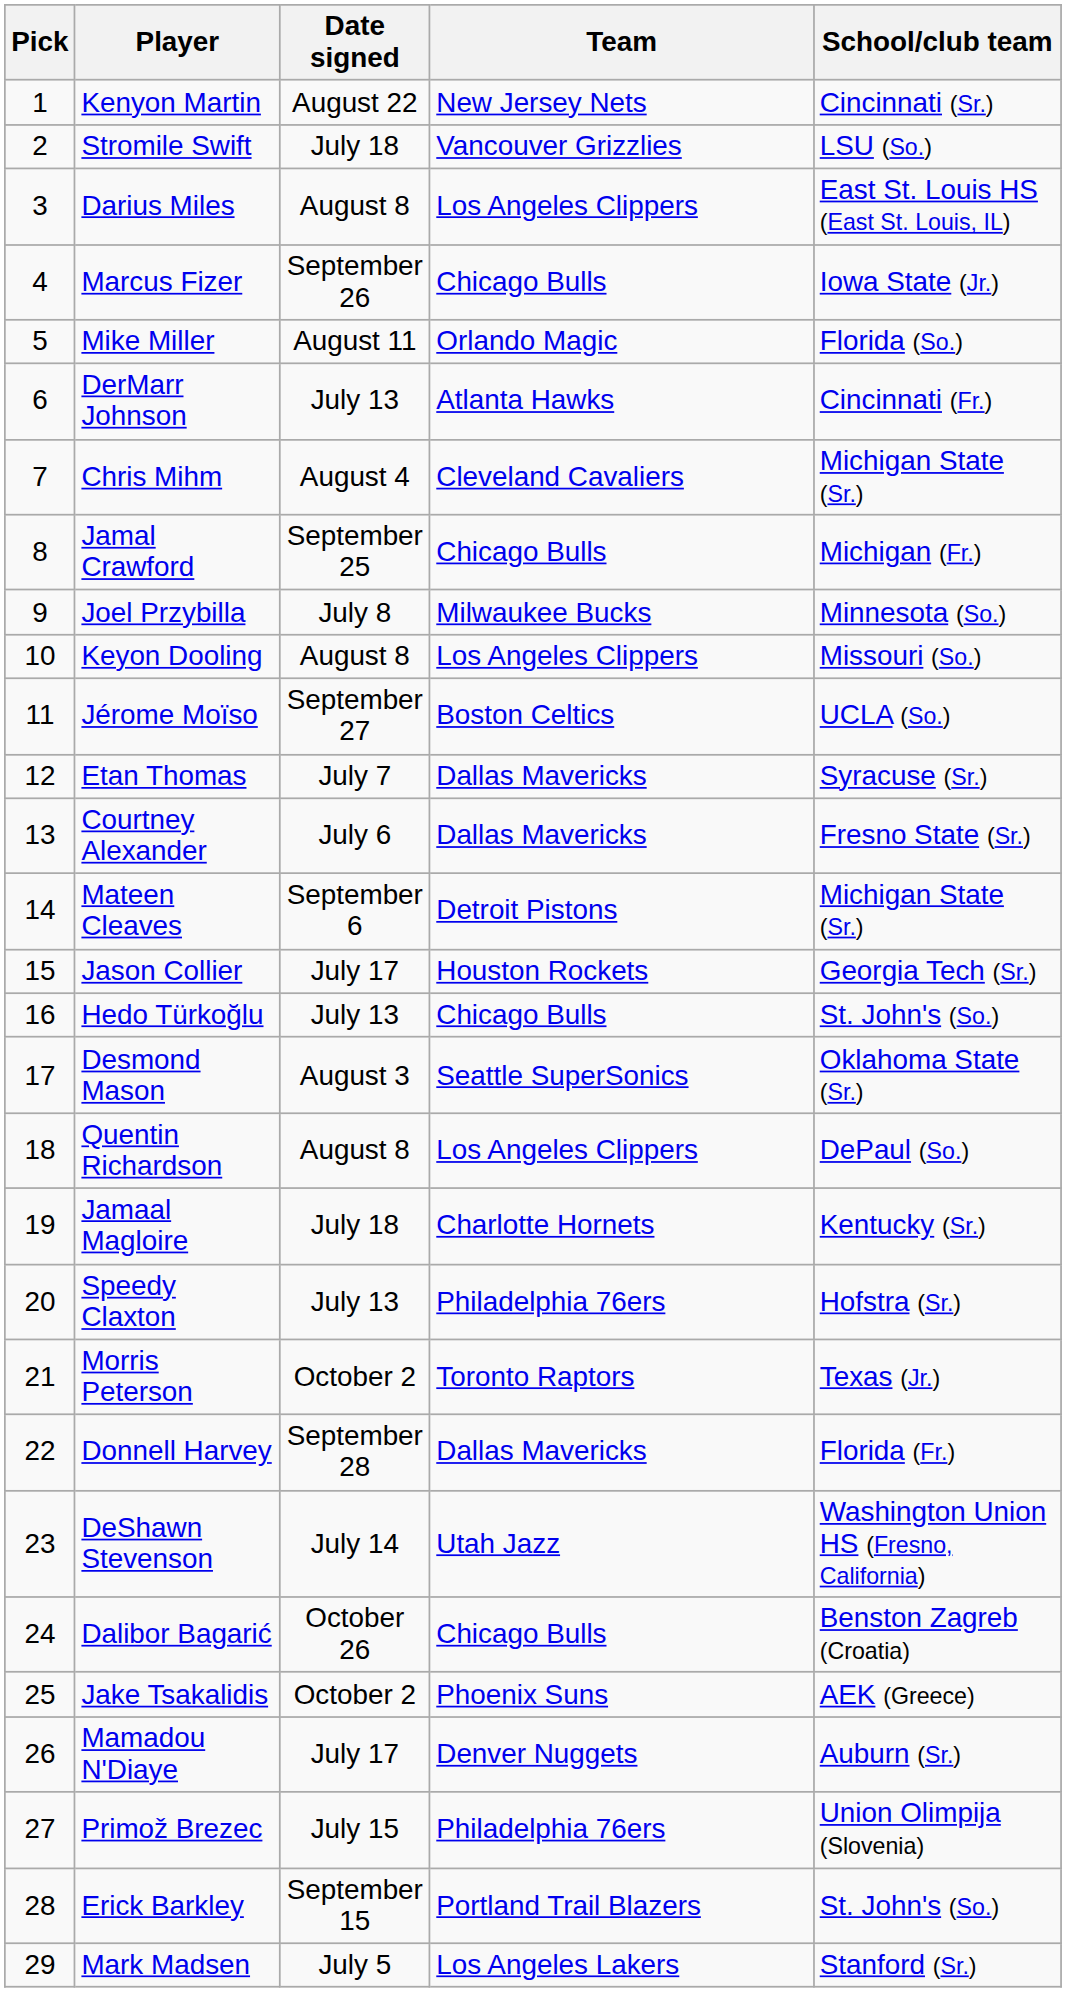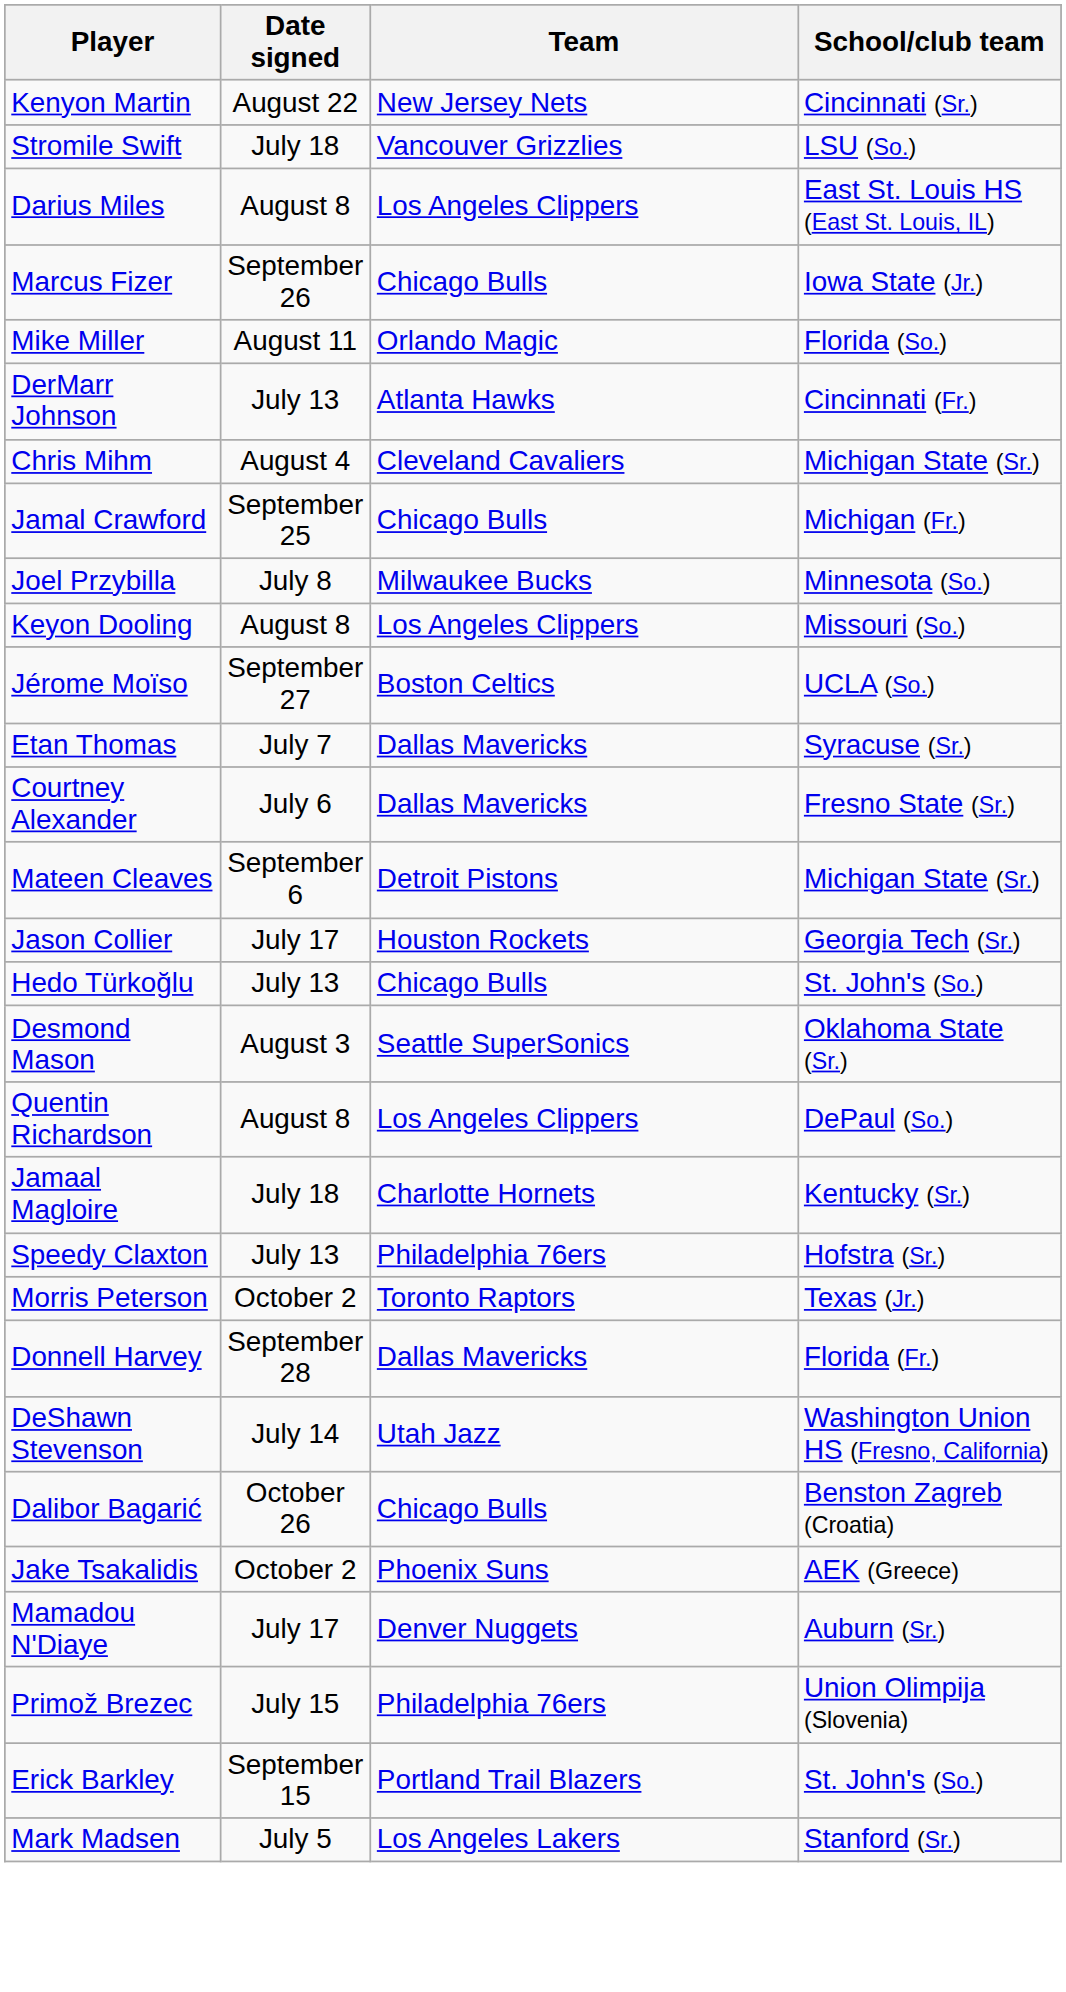- column: Pick | 1 | 2 | 3 | 4 | 5 | 6 | 7 | 8 | 9 | 10 | 11 | 12 | 13 | 14 | 15 | 16 | 17 | 18 | 19 | 20 | 21 | 22 | 23 | 24 | 25 | 26 | 27 | 28 | 29
